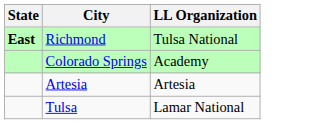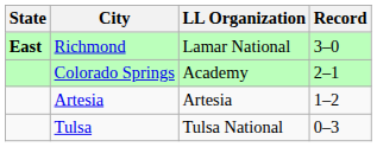+ column: Record | 3–0 | 2–1 | 1–2 | 0–3
Richmond | LL Organization: Tulsa National -> Lamar National
Tulsa | LL Organization: Lamar National -> Tulsa National
